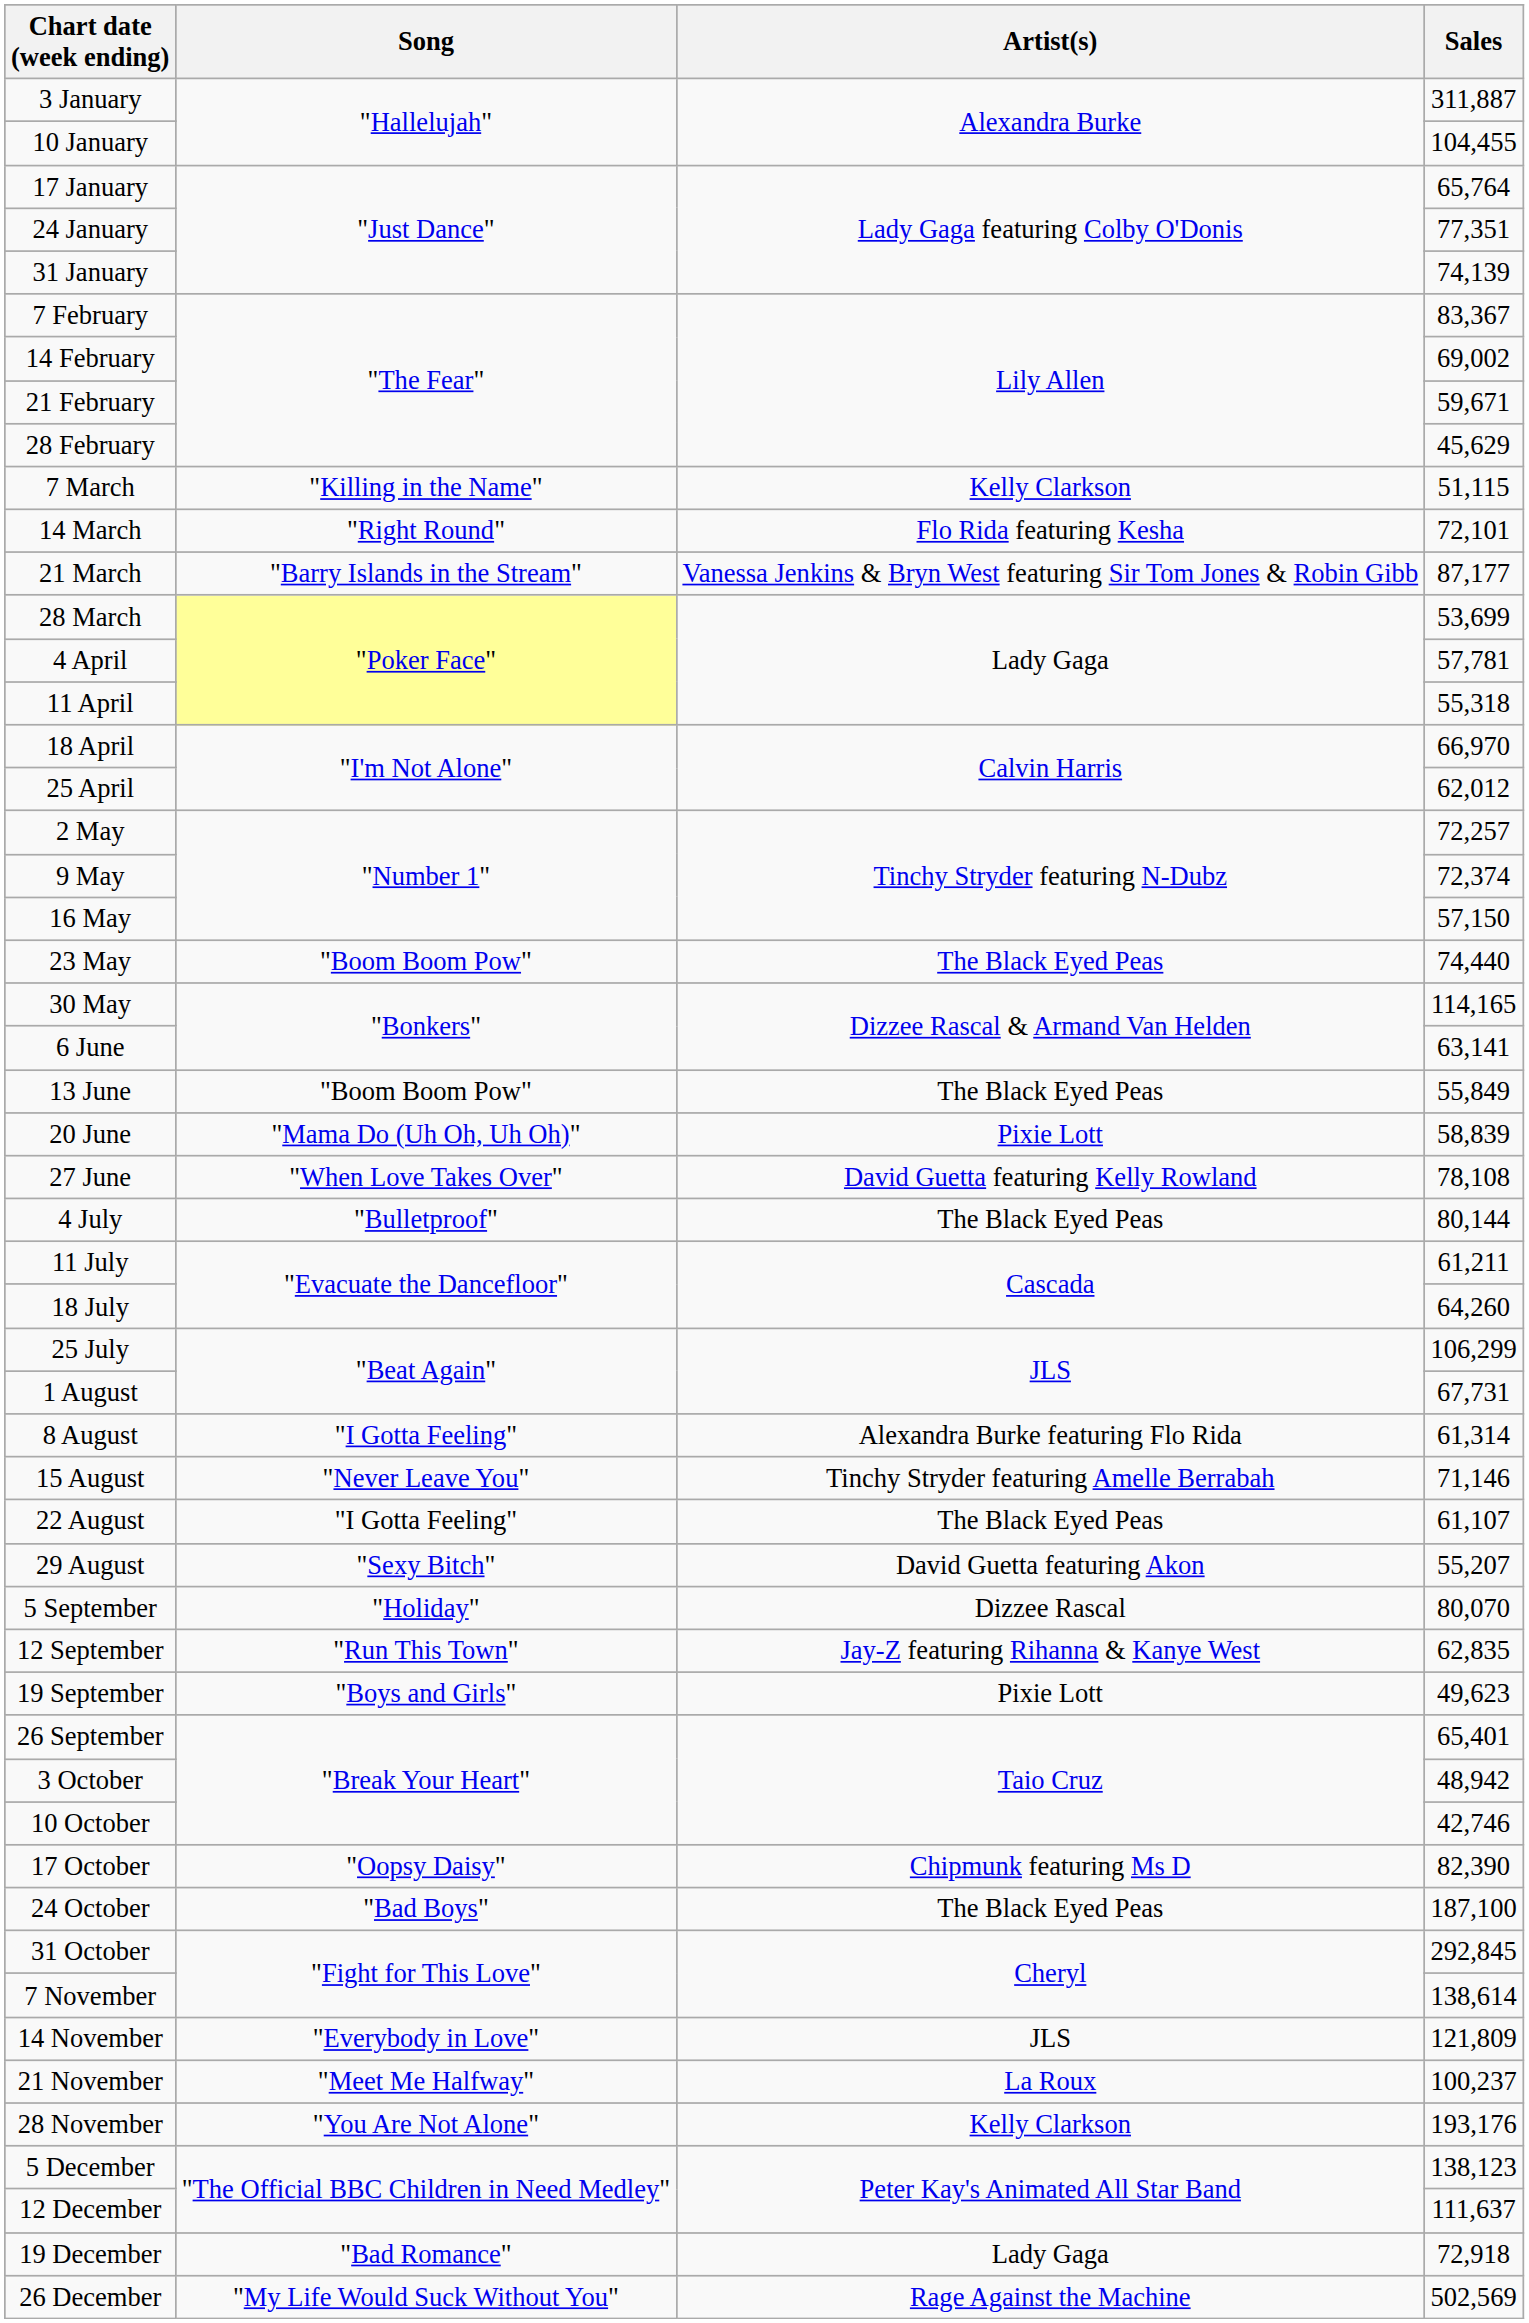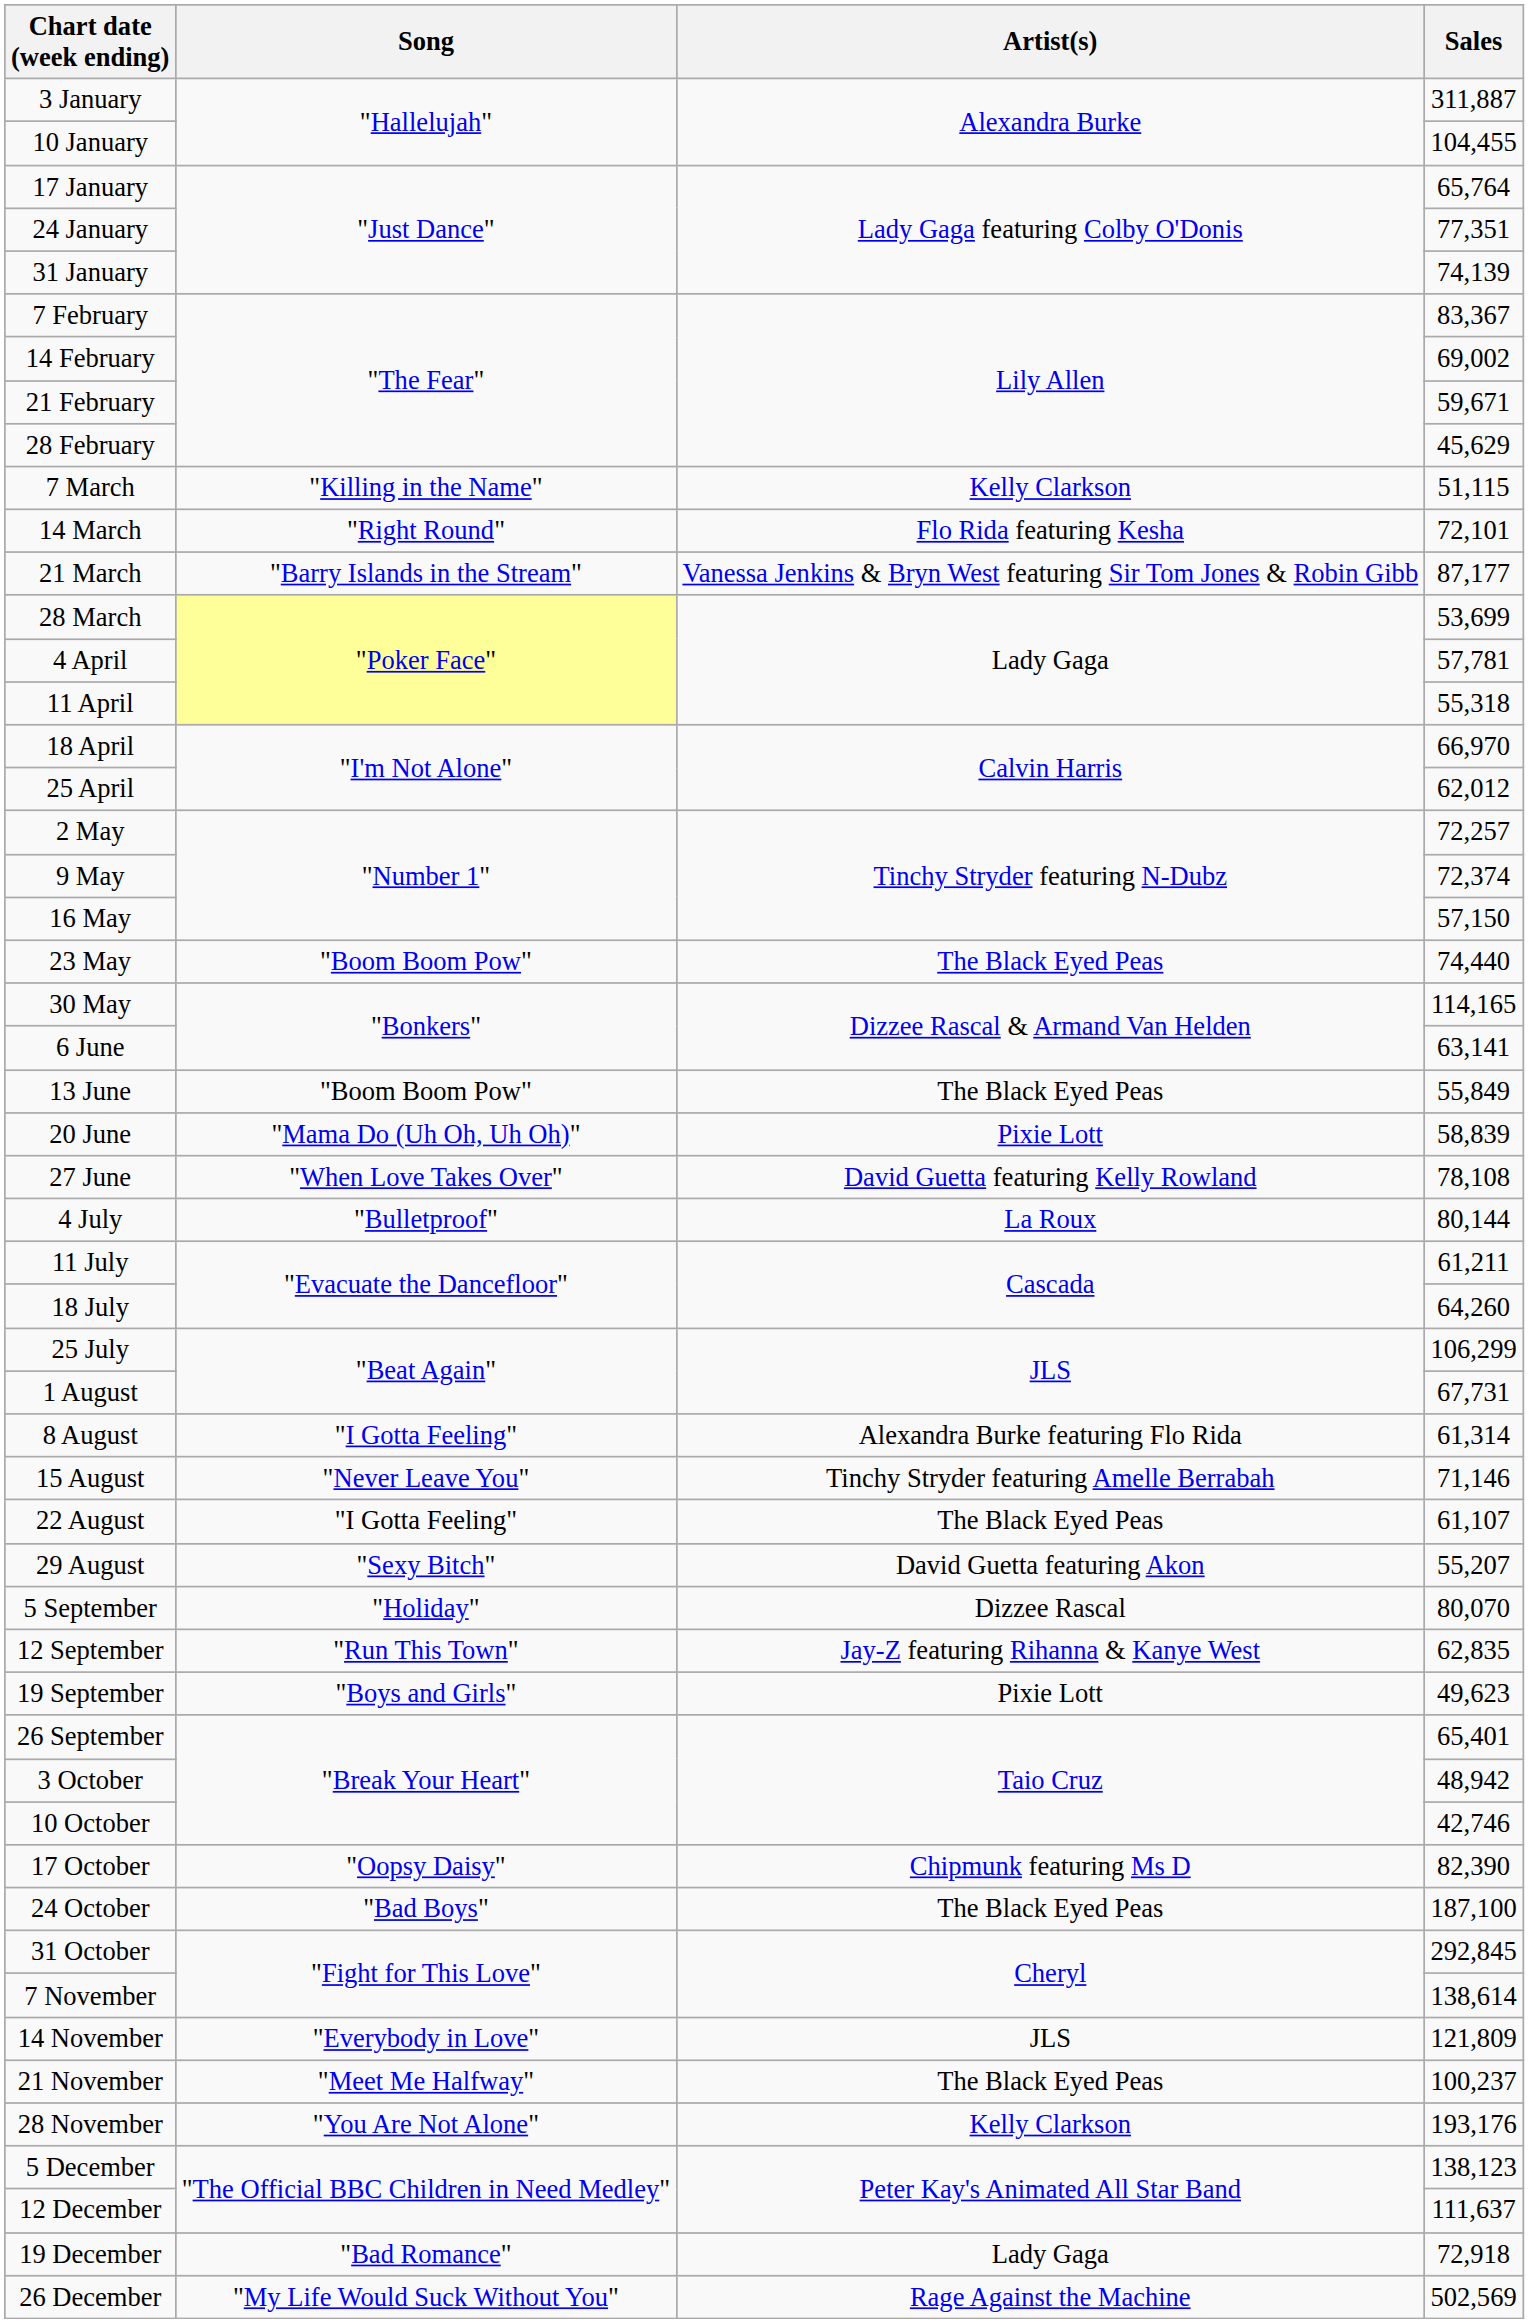4 July | Artist(s): The Black Eyed Peas -> La Roux
21 November | Artist(s): La Roux -> The Black Eyed Peas
